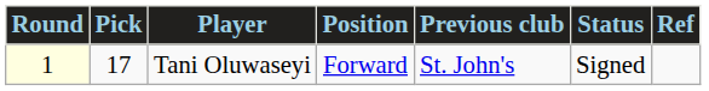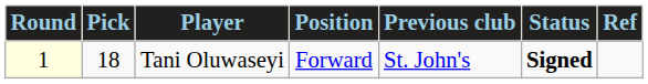Tani Oluwaseyi | Pick: 17 -> 18
Tani Oluwaseyi | Status: normal -> bold
